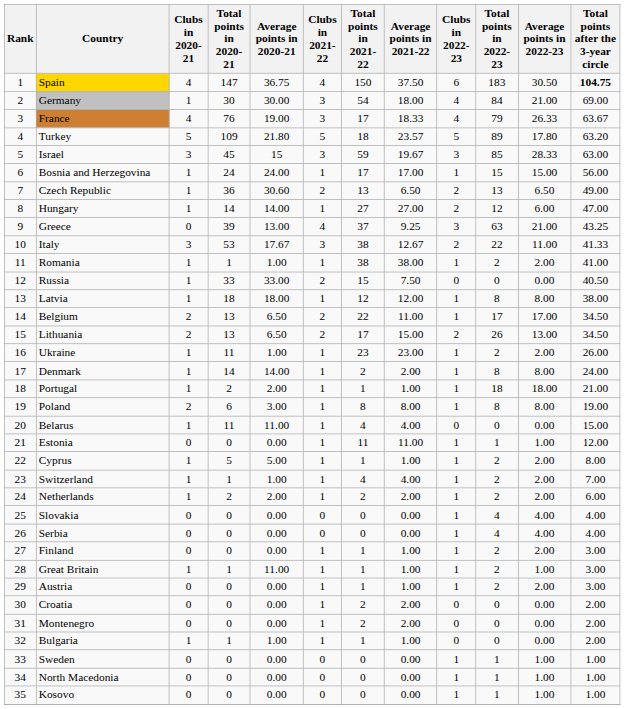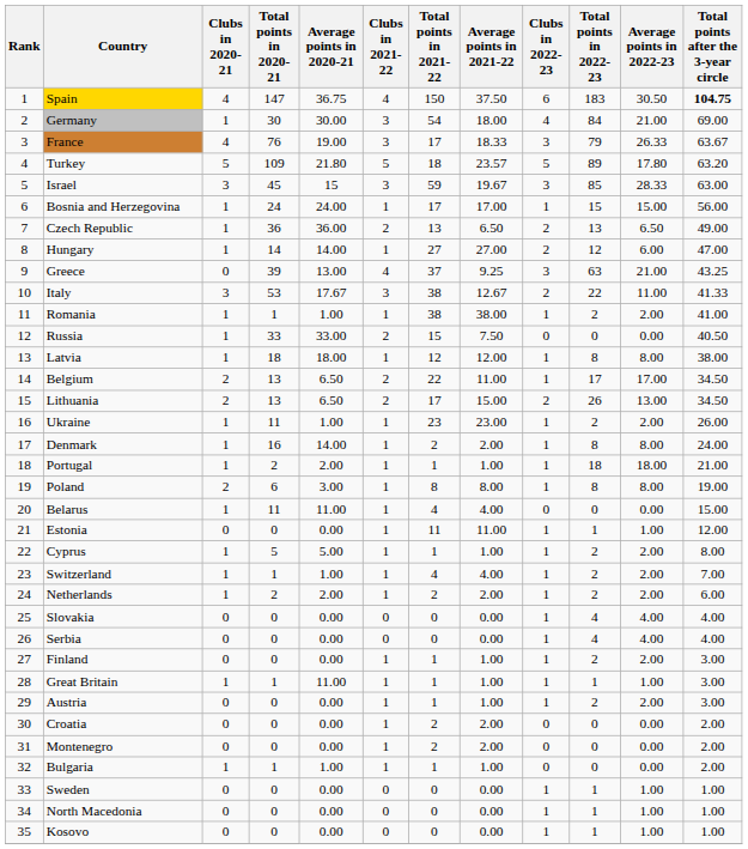France | Clubs in 2022-23: 4 -> 3
Czech Republic | Average points in 2020-21: 30.60 -> 36.00
Denmark | Total points in 2020-21: 14 -> 16
Great Britain | Total points in 2022-23: 2 -> 1
